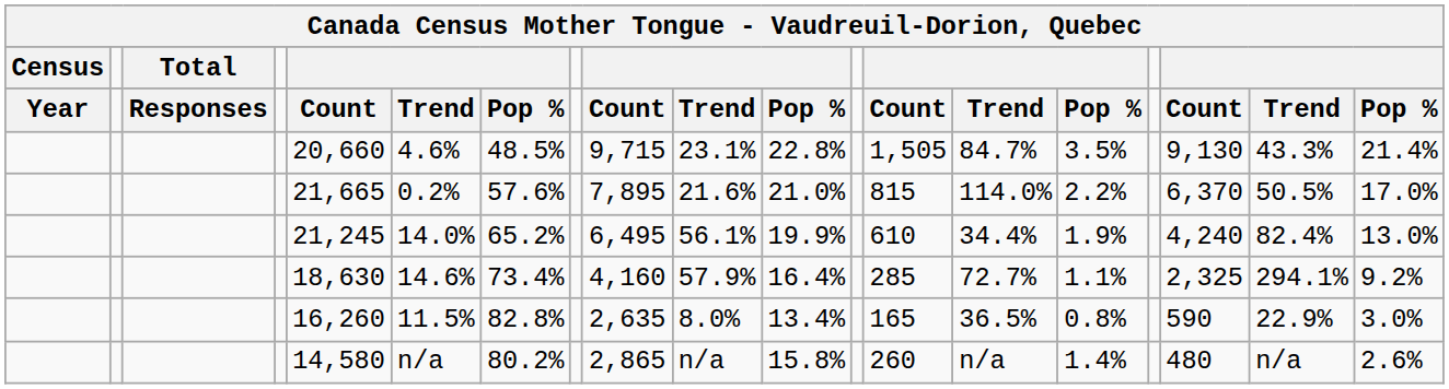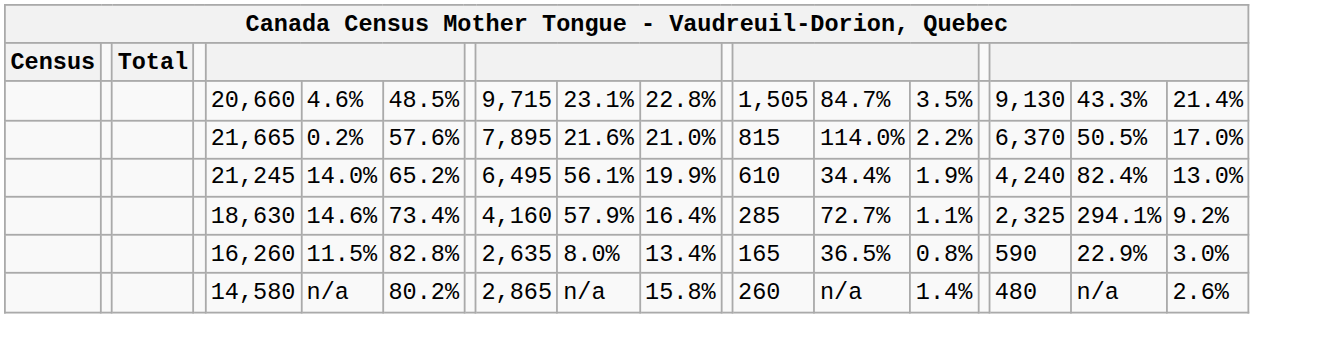- row: Year | Responses | Count | Trend | Pop % | Count | Trend | Pop % | Count | Trend | Pop % | Count | Trend | Pop %
